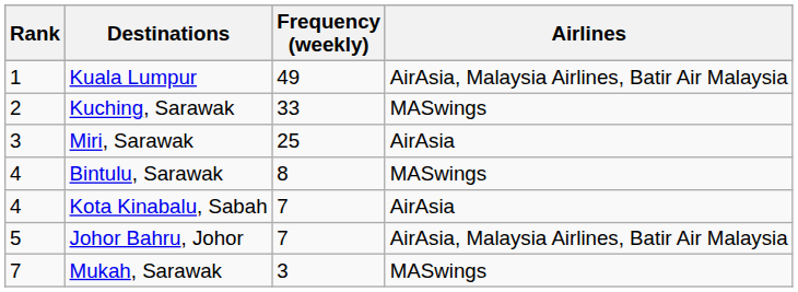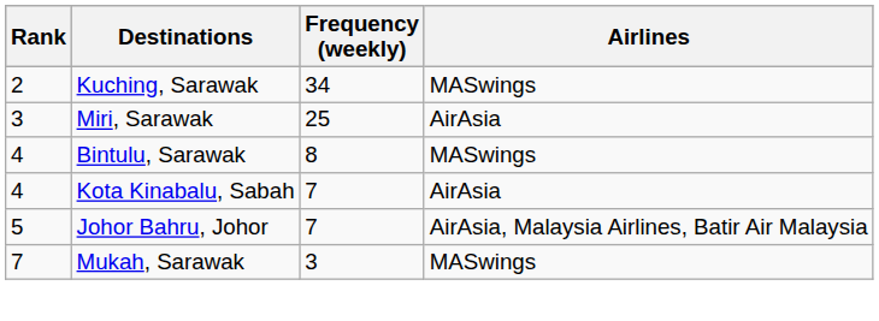- row: 1 | Kuala Lumpur | 49 | AirAsia, Malaysia Airlines, Batir Air Malaysia
Kuching, Sarawak | Frequency (weekly): 33 -> 34
